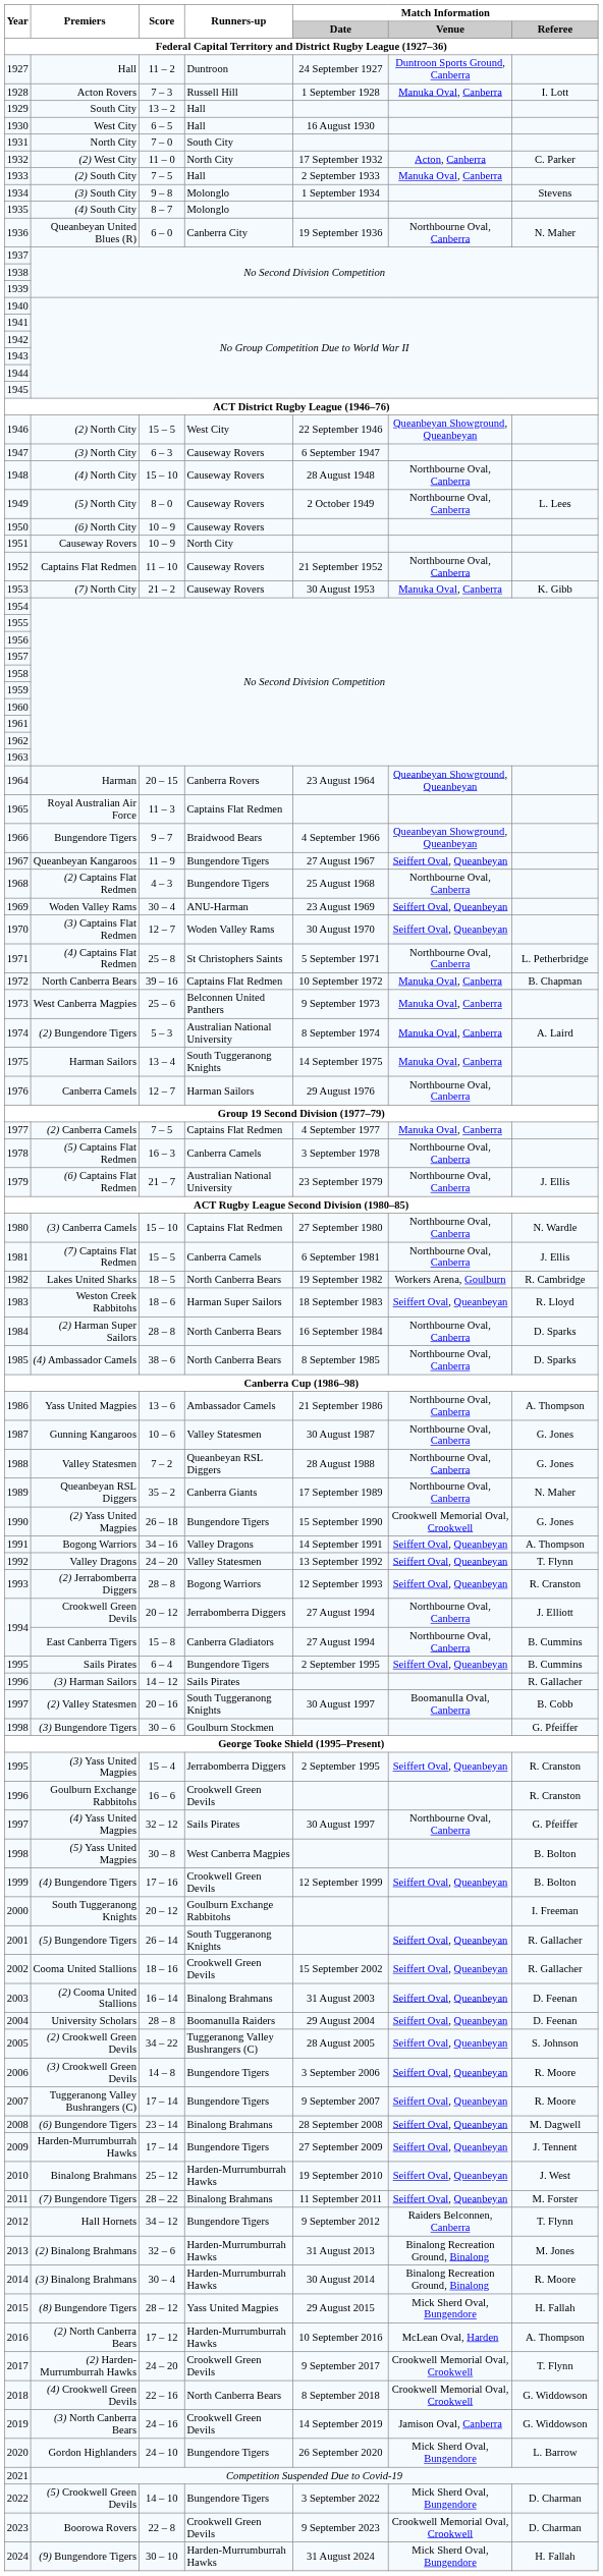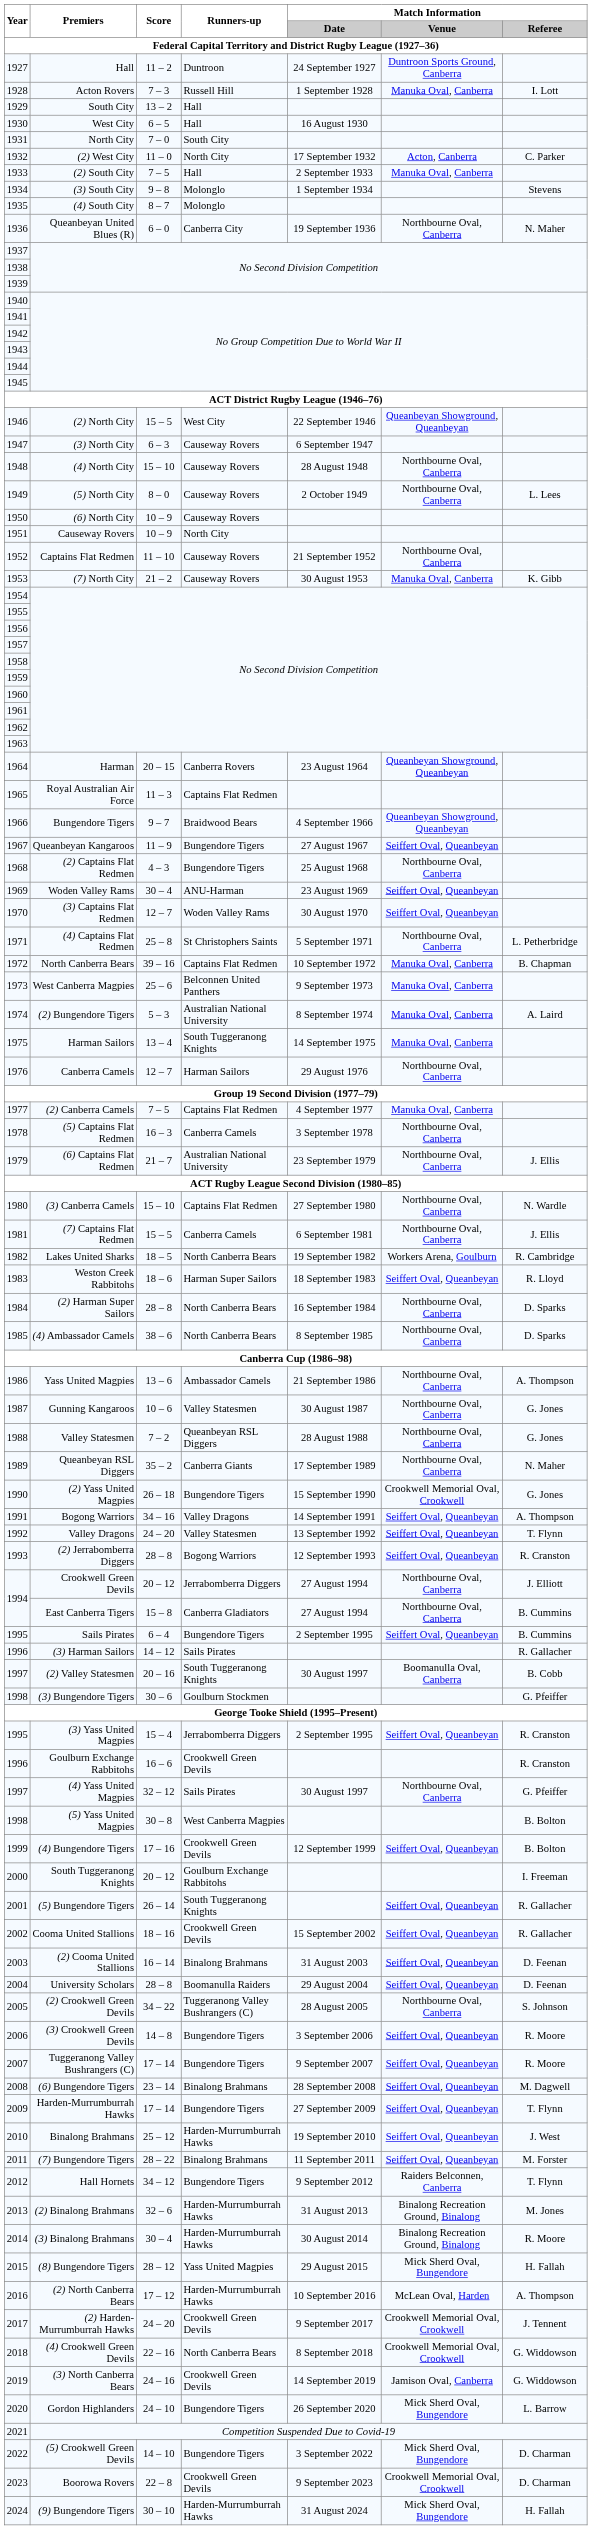2005 | Match Information / Venue: Seiffert Oval, Queanbeyan -> Northbourne Oval, Canberra
2009 | Match Information / Referee: J. Tennent -> T. Flynn
2017 | Match Information / Referee: T. Flynn -> J. Tennent
